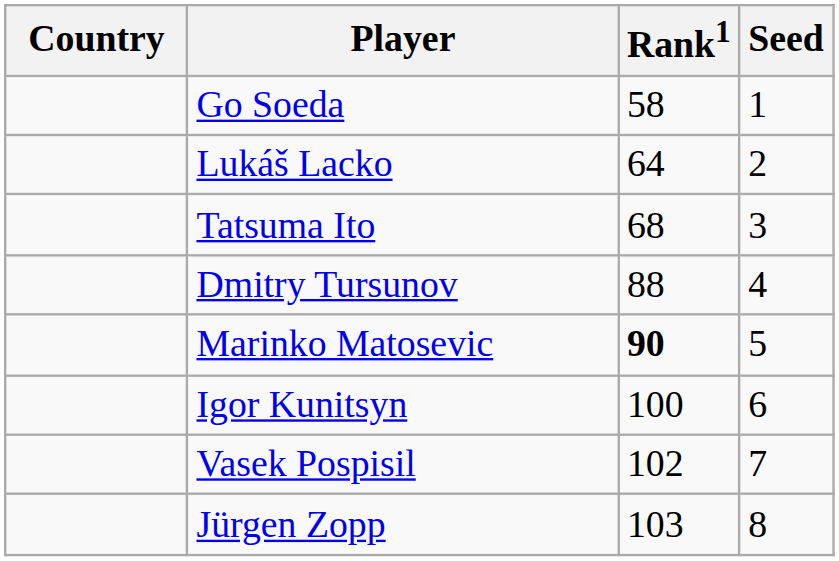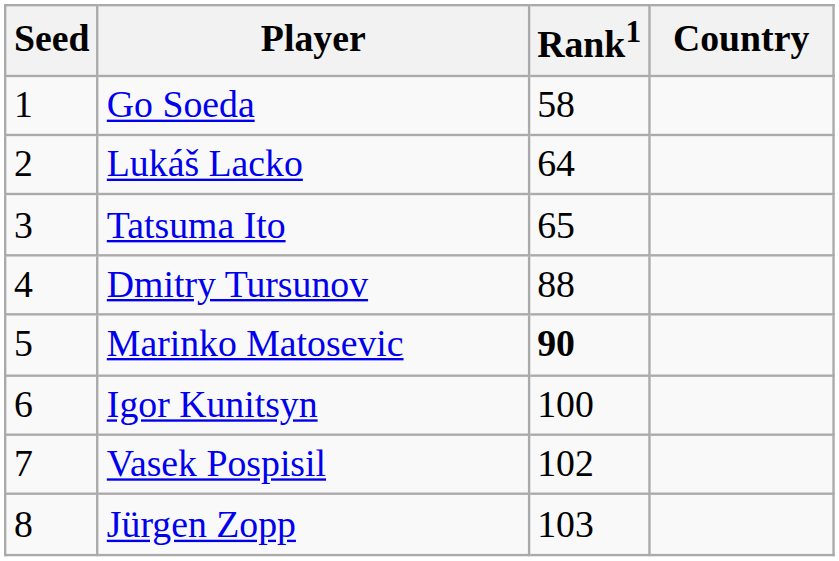columns swapped: Country <-> Seed
Tatsuma Ito | Rank1: 68 -> 65
